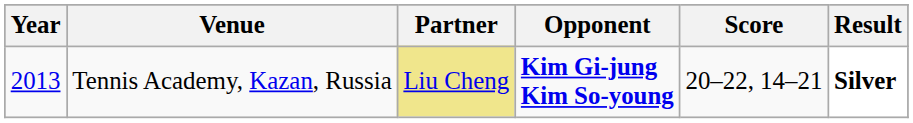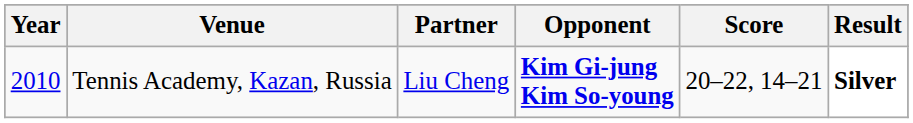Tennis Academy, Kazan, Russia | Year: 2013 -> 2010
Tennis Academy, Kazan, Russia | Partner: khaki background -> no background
